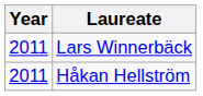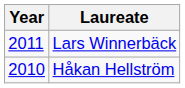Håkan Hellström | Year: 2011 -> 2010
